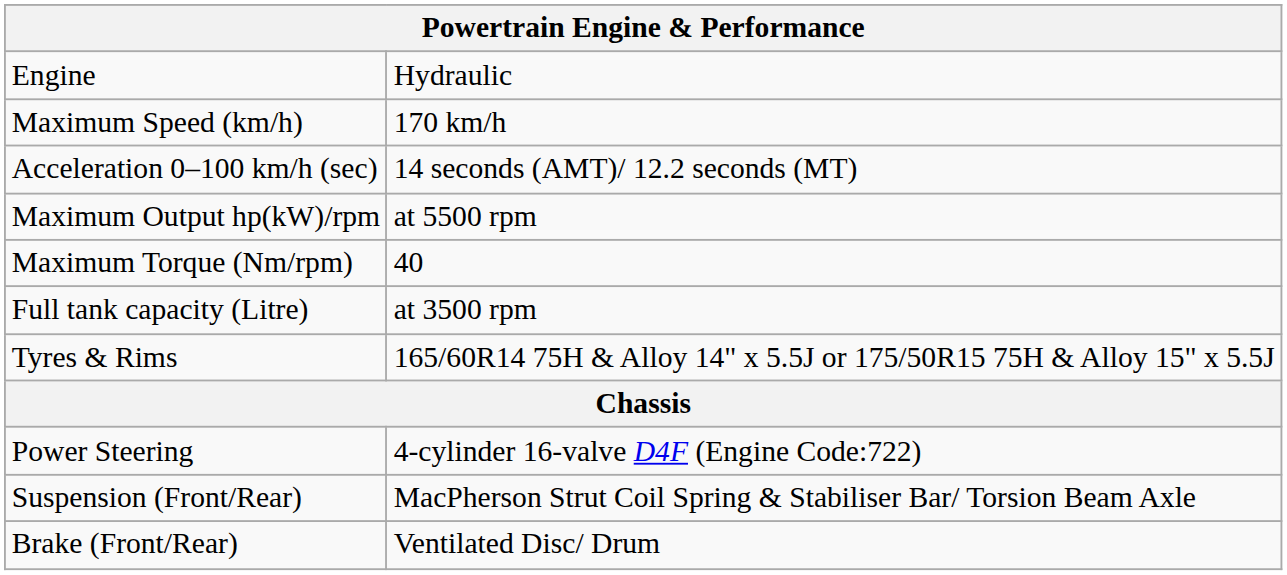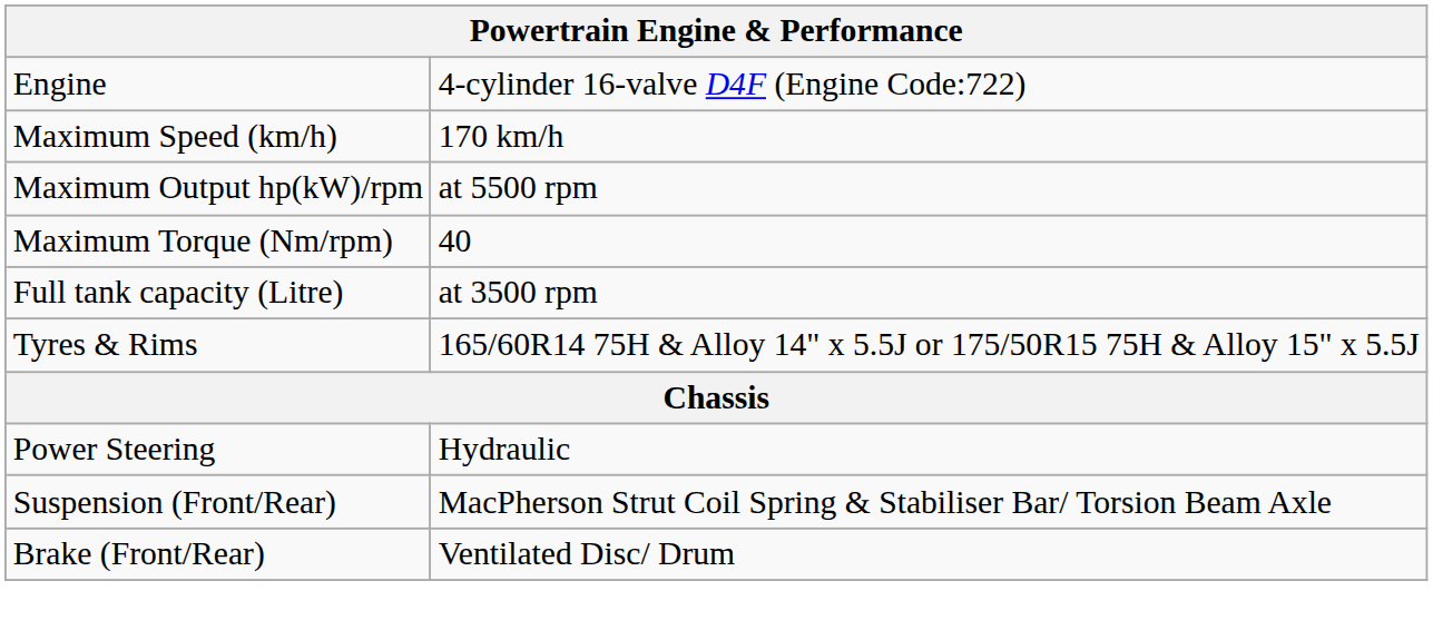Engine | column 2: Hydraulic -> 4-cylinder 16-valve D4F (Engine Code:722)
- row: Acceleration 0–100 km/h (sec) | 14 seconds (AMT)/ 12.2 seconds (MT)
Power Steering | column 2: 4-cylinder 16-valve D4F (Engine Code:722) -> Hydraulic
